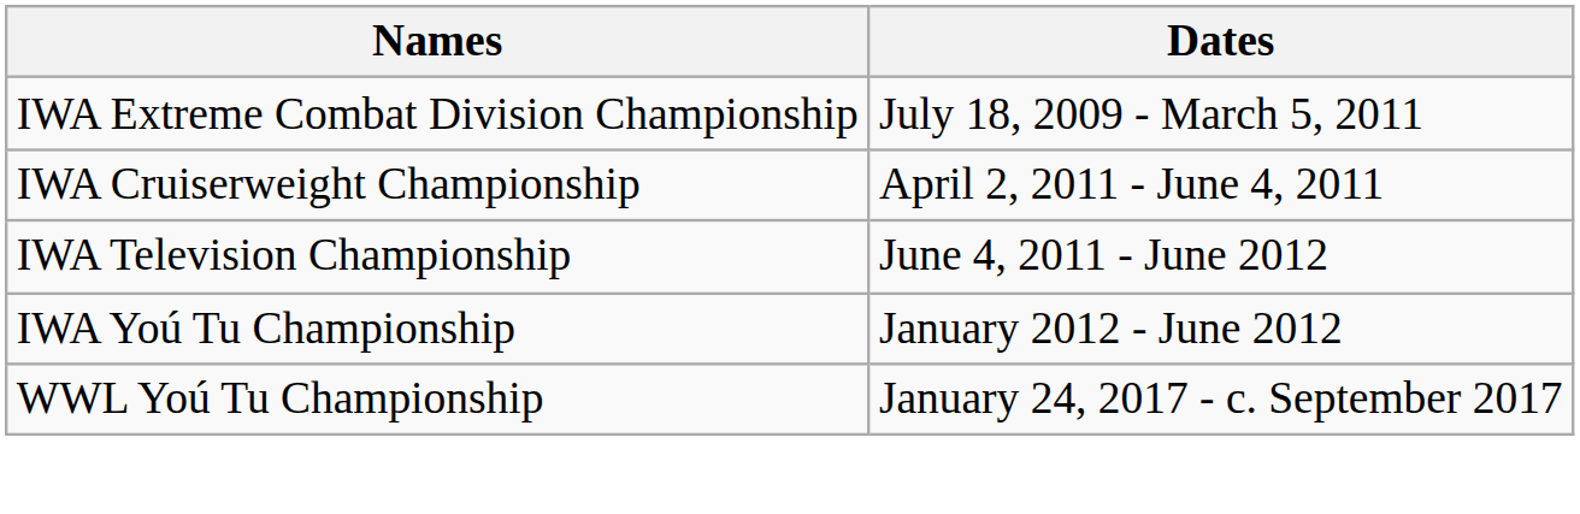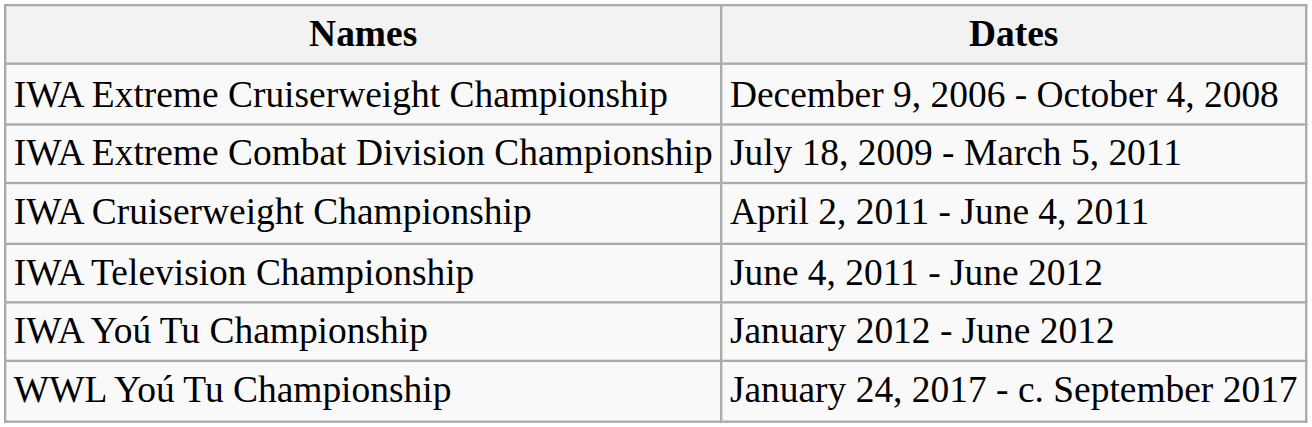+ row: IWA Extreme Cruiserweight Championship | December 9, 2006 - October 4, 2008
